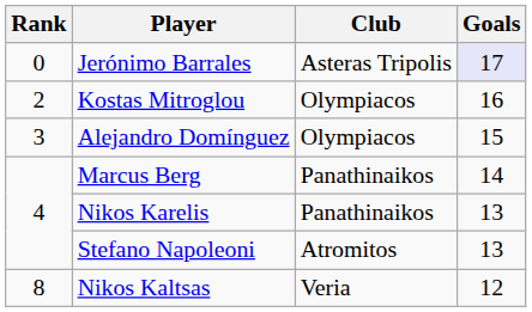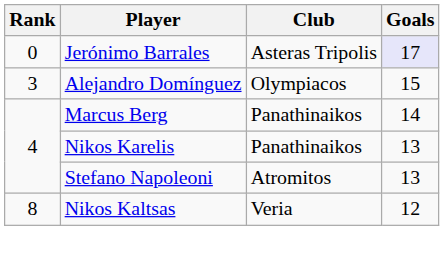- row: 2 | Kostas Mitroglou | Olympiacos | 16
